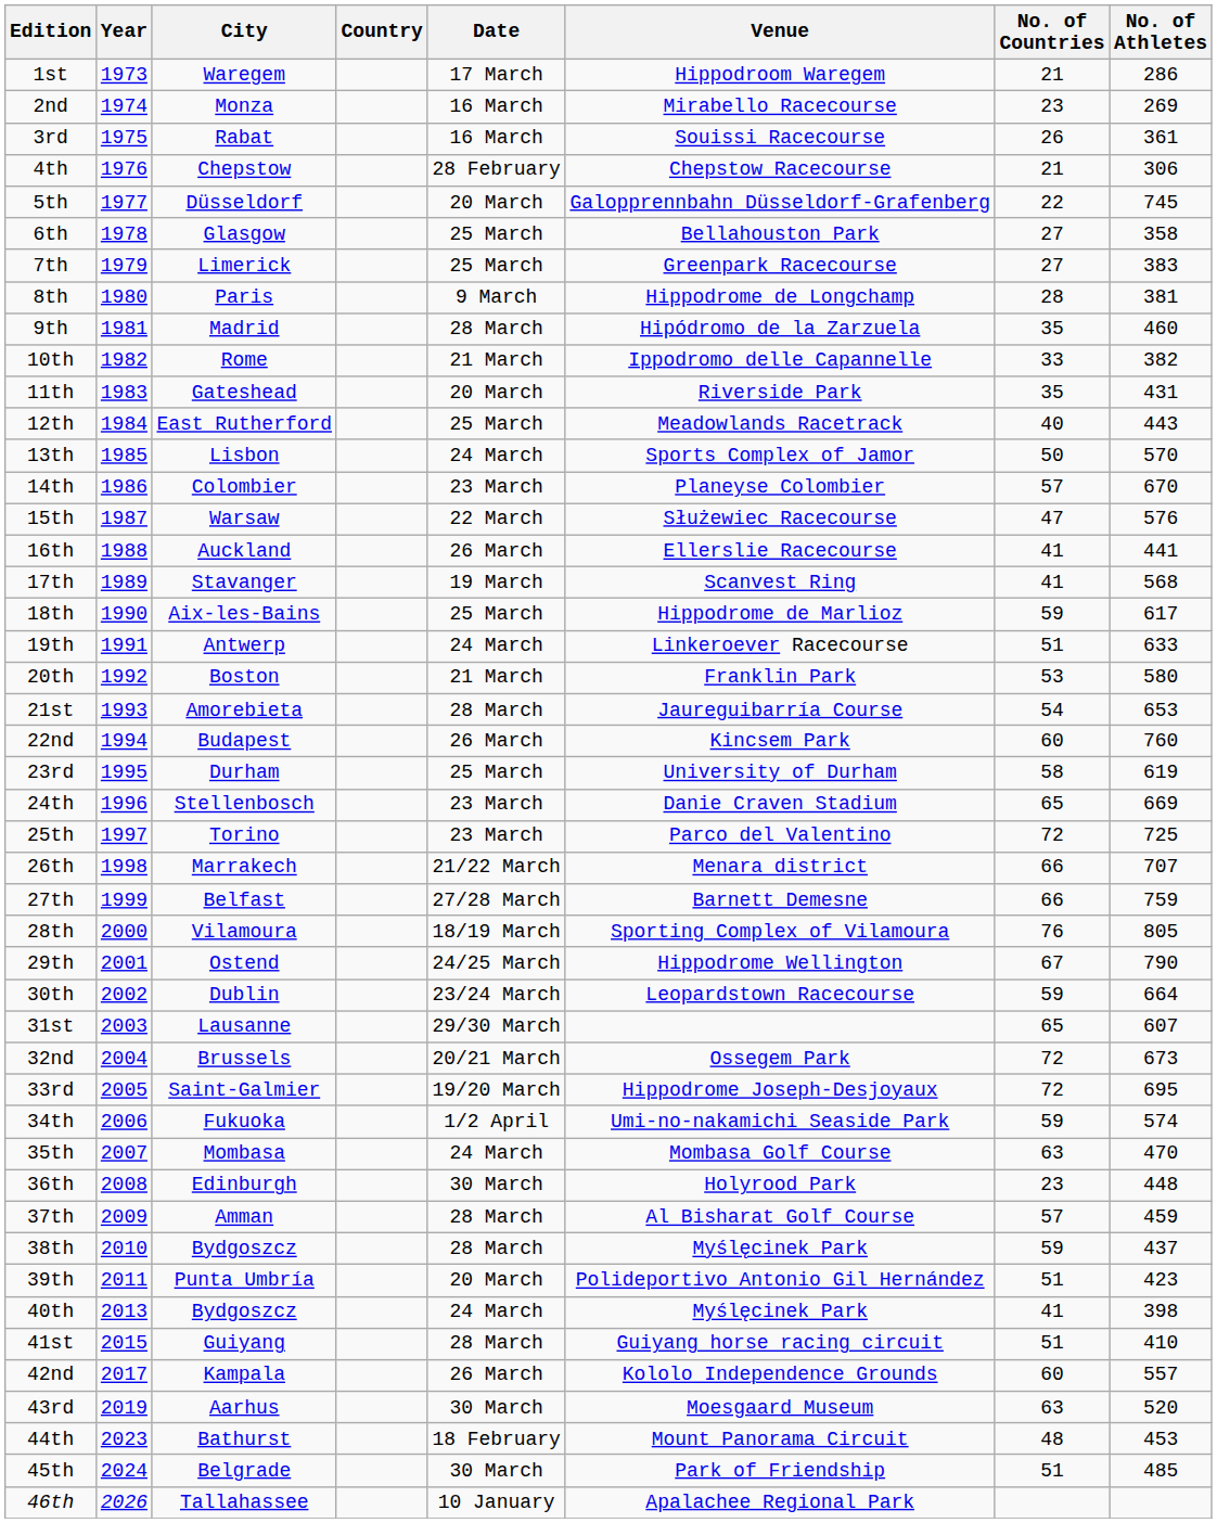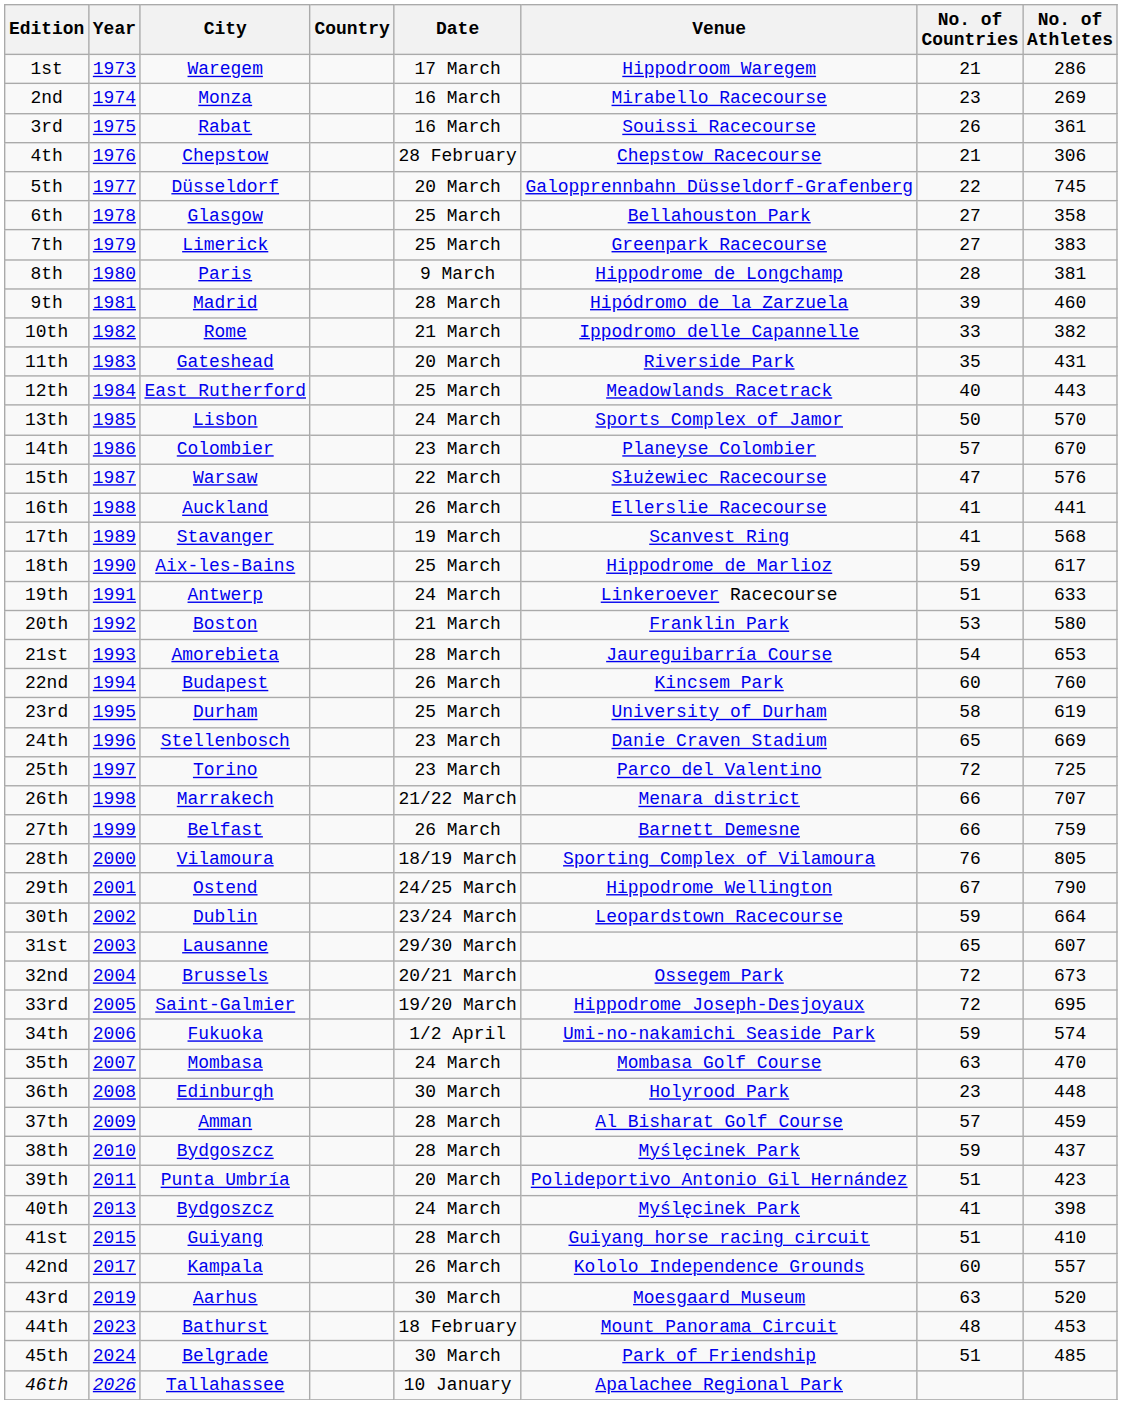9th | No. of Countries: 35 -> 39
27th | Date: 27/28 March -> 26 March
